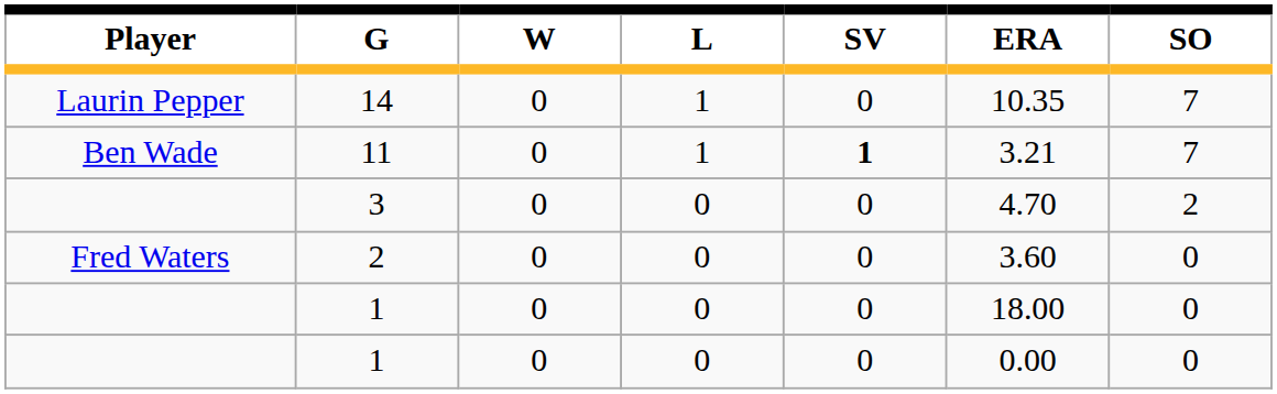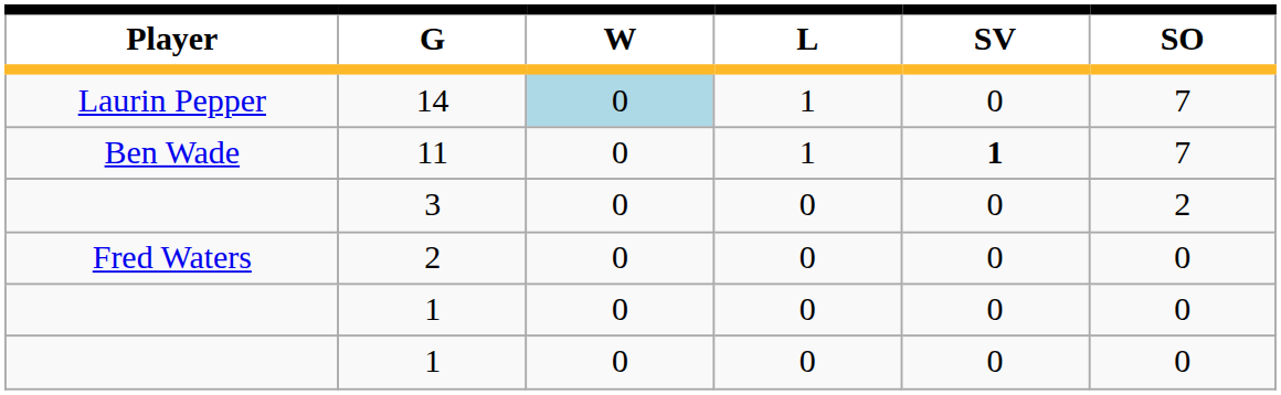- column: ERA | 10.35 | 3.21 | 4.70 | 3.60 | 18.00 | 0.00
14 | W: no background -> lightblue background
